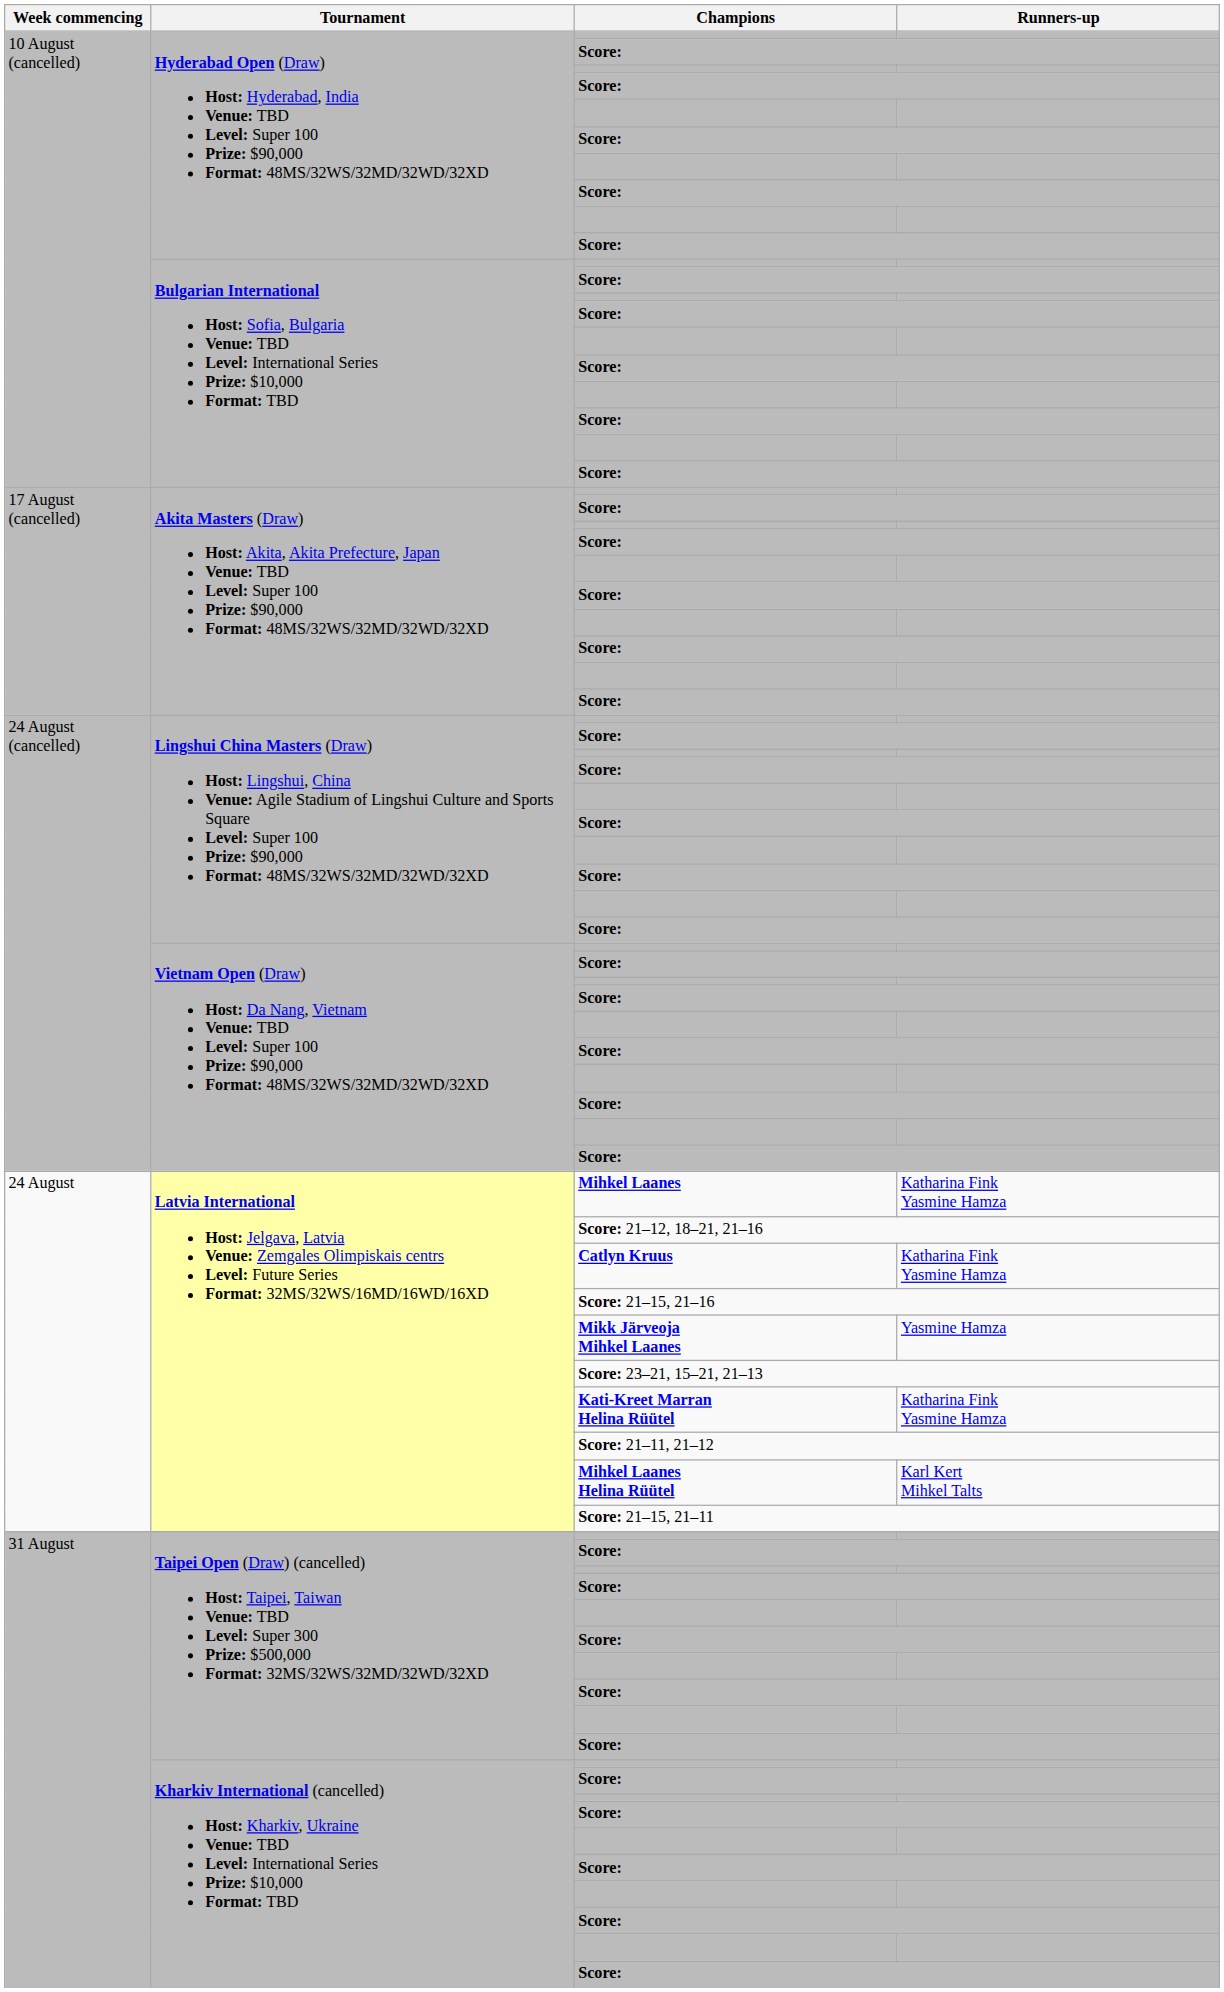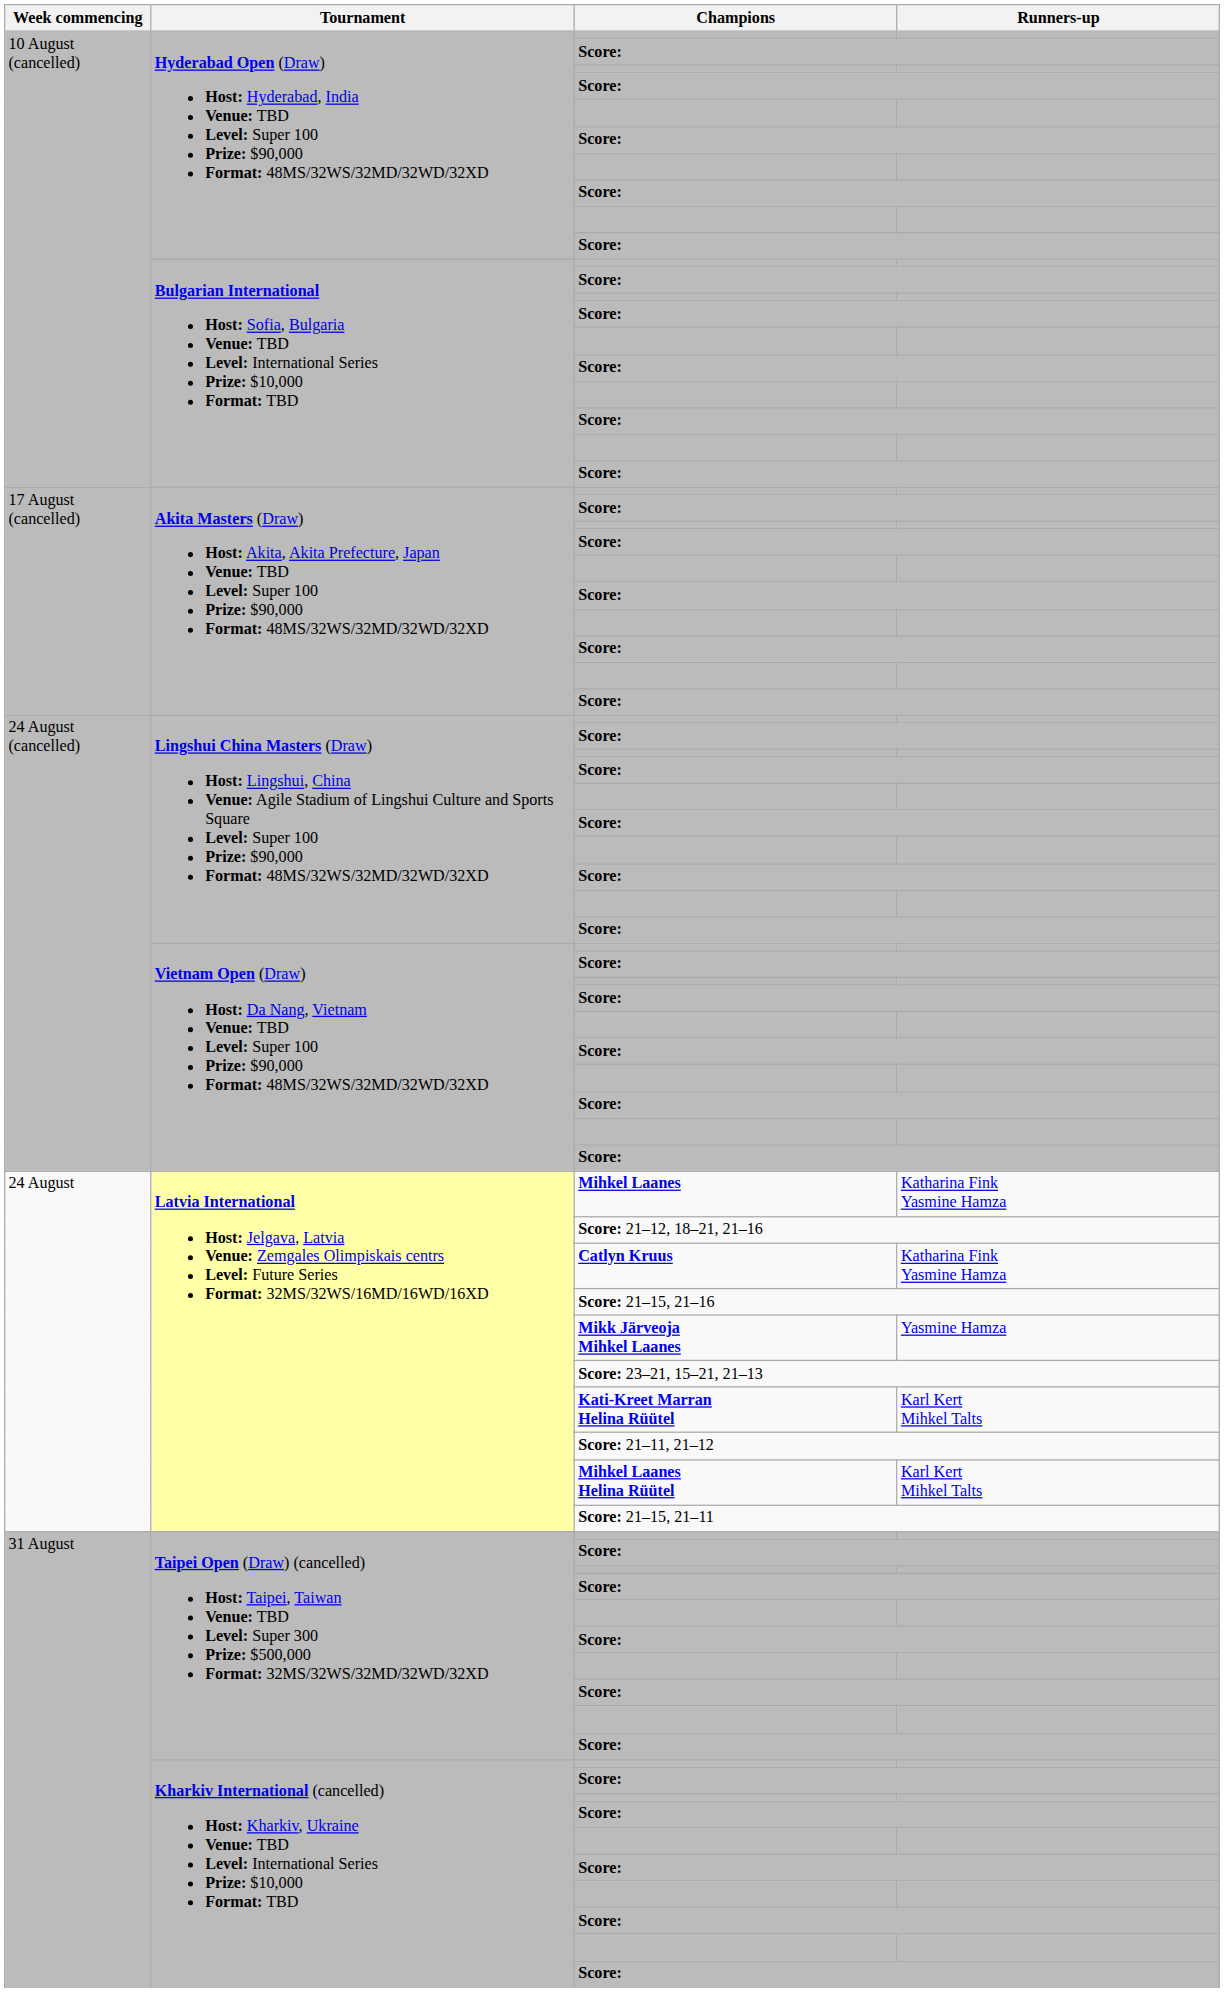Kati-Kreet Marran Helina Rüütel | Runners-up: Katharina Fink Yasmine Hamza -> Karl Kert Mihkel Talts
